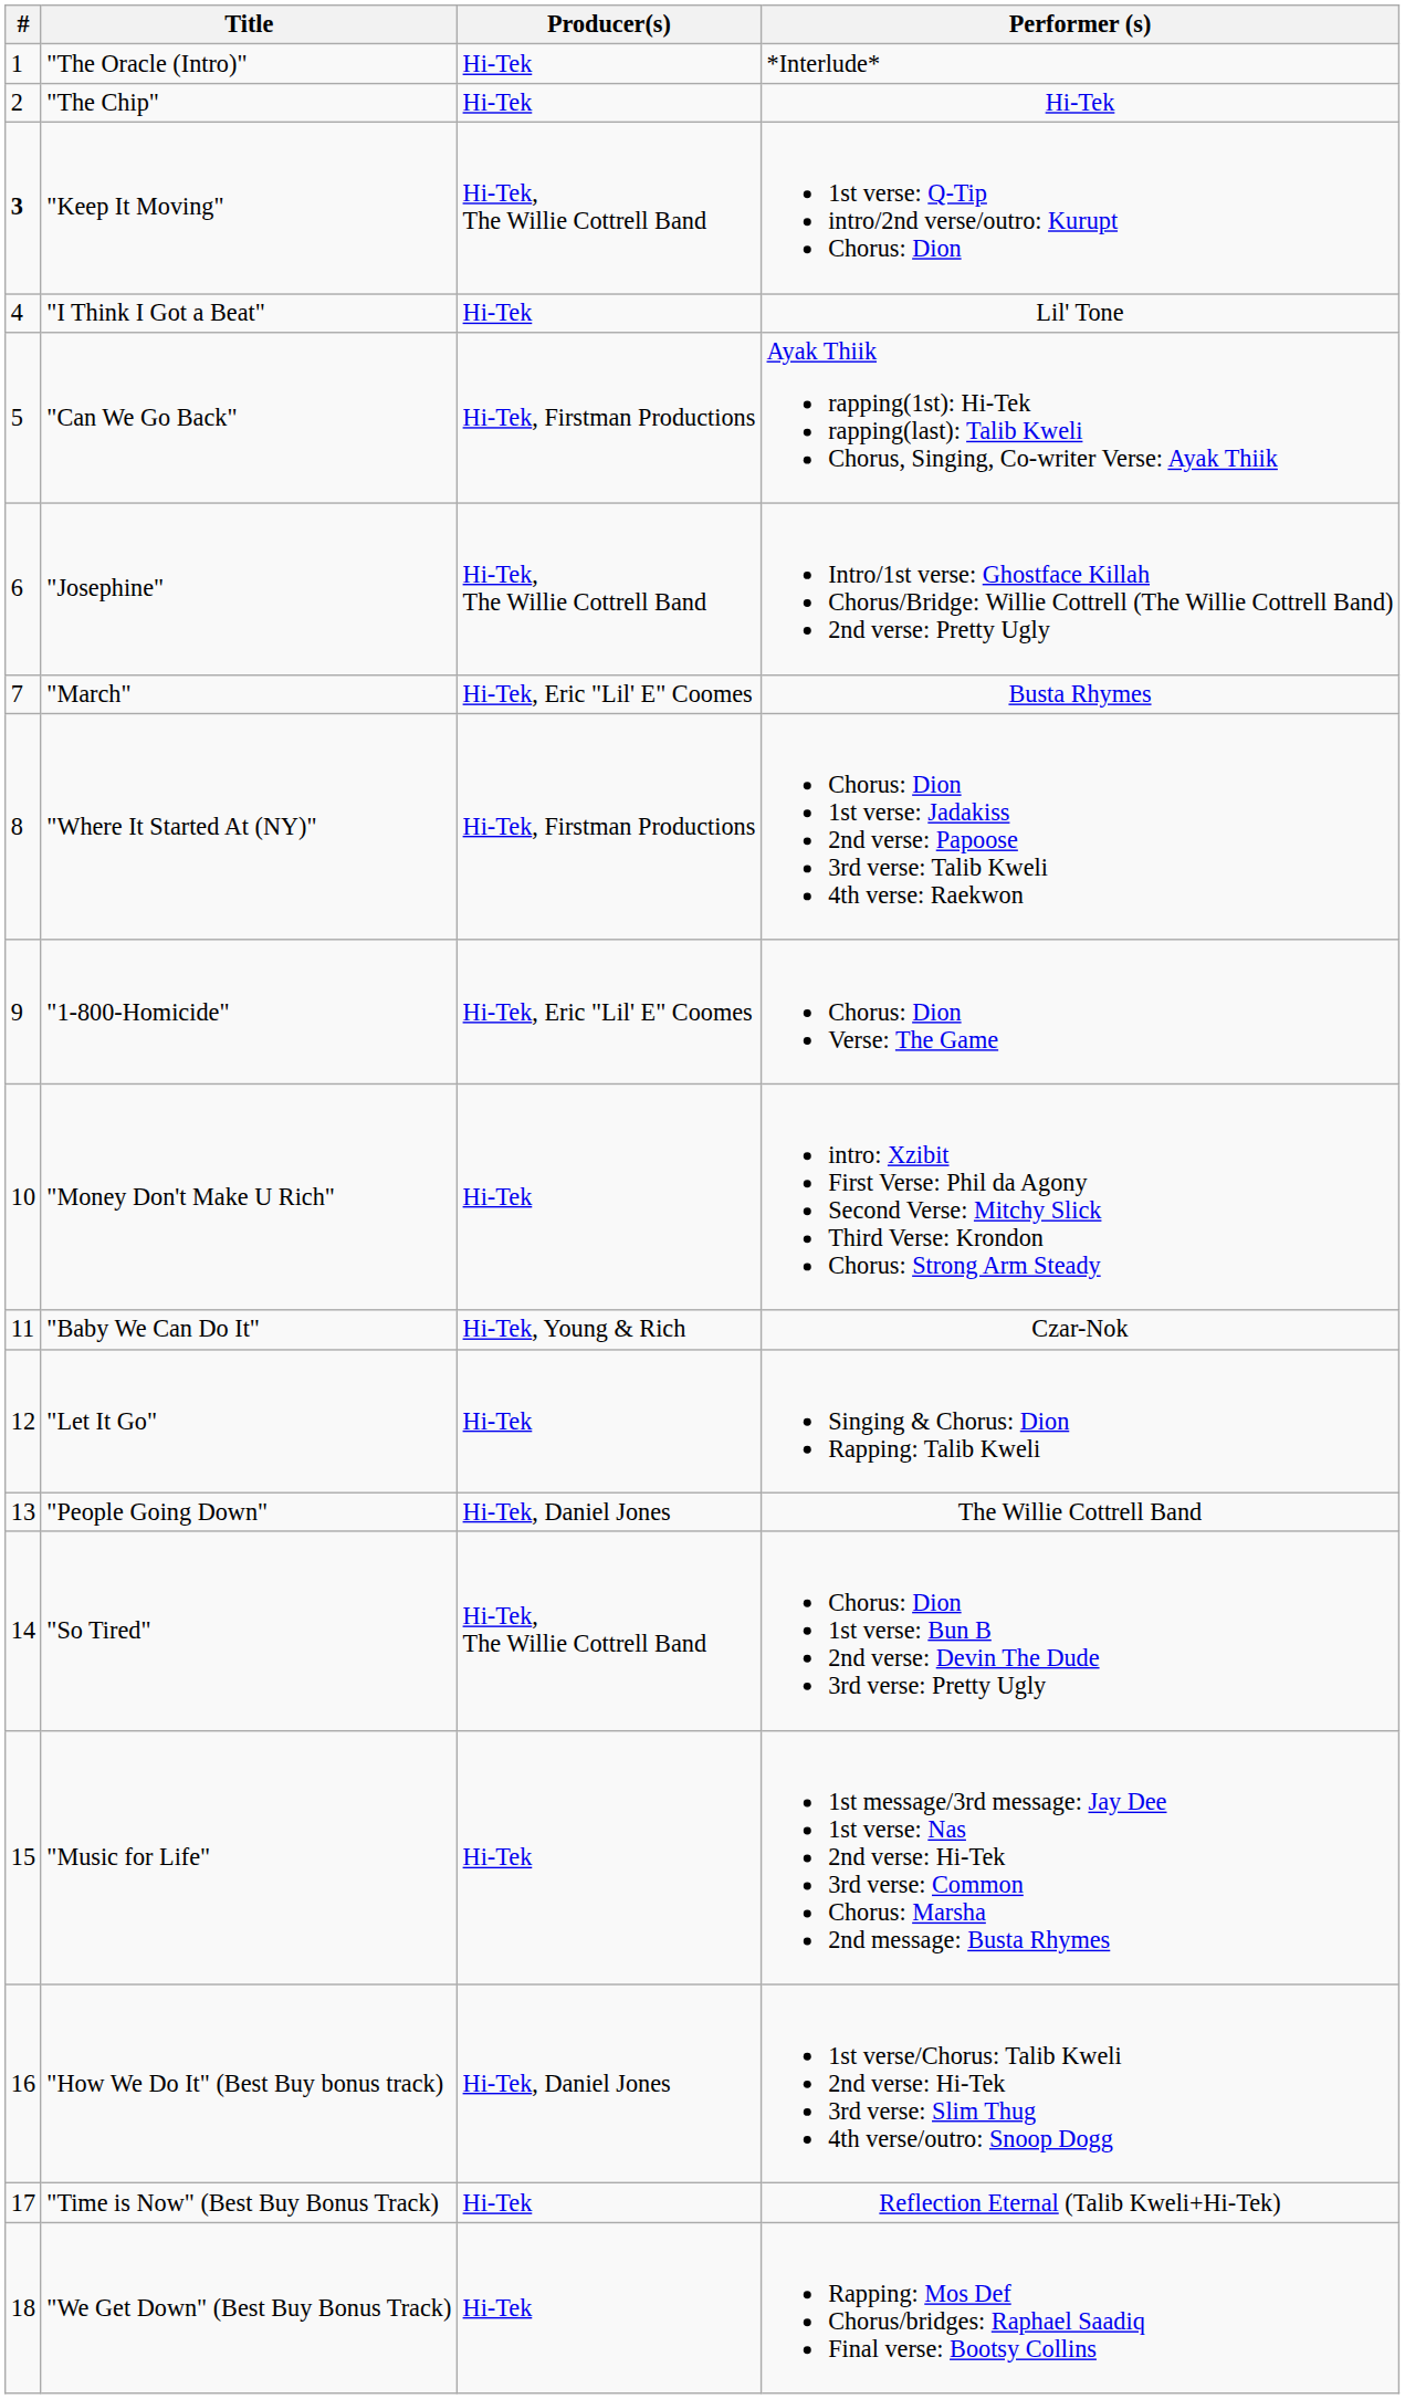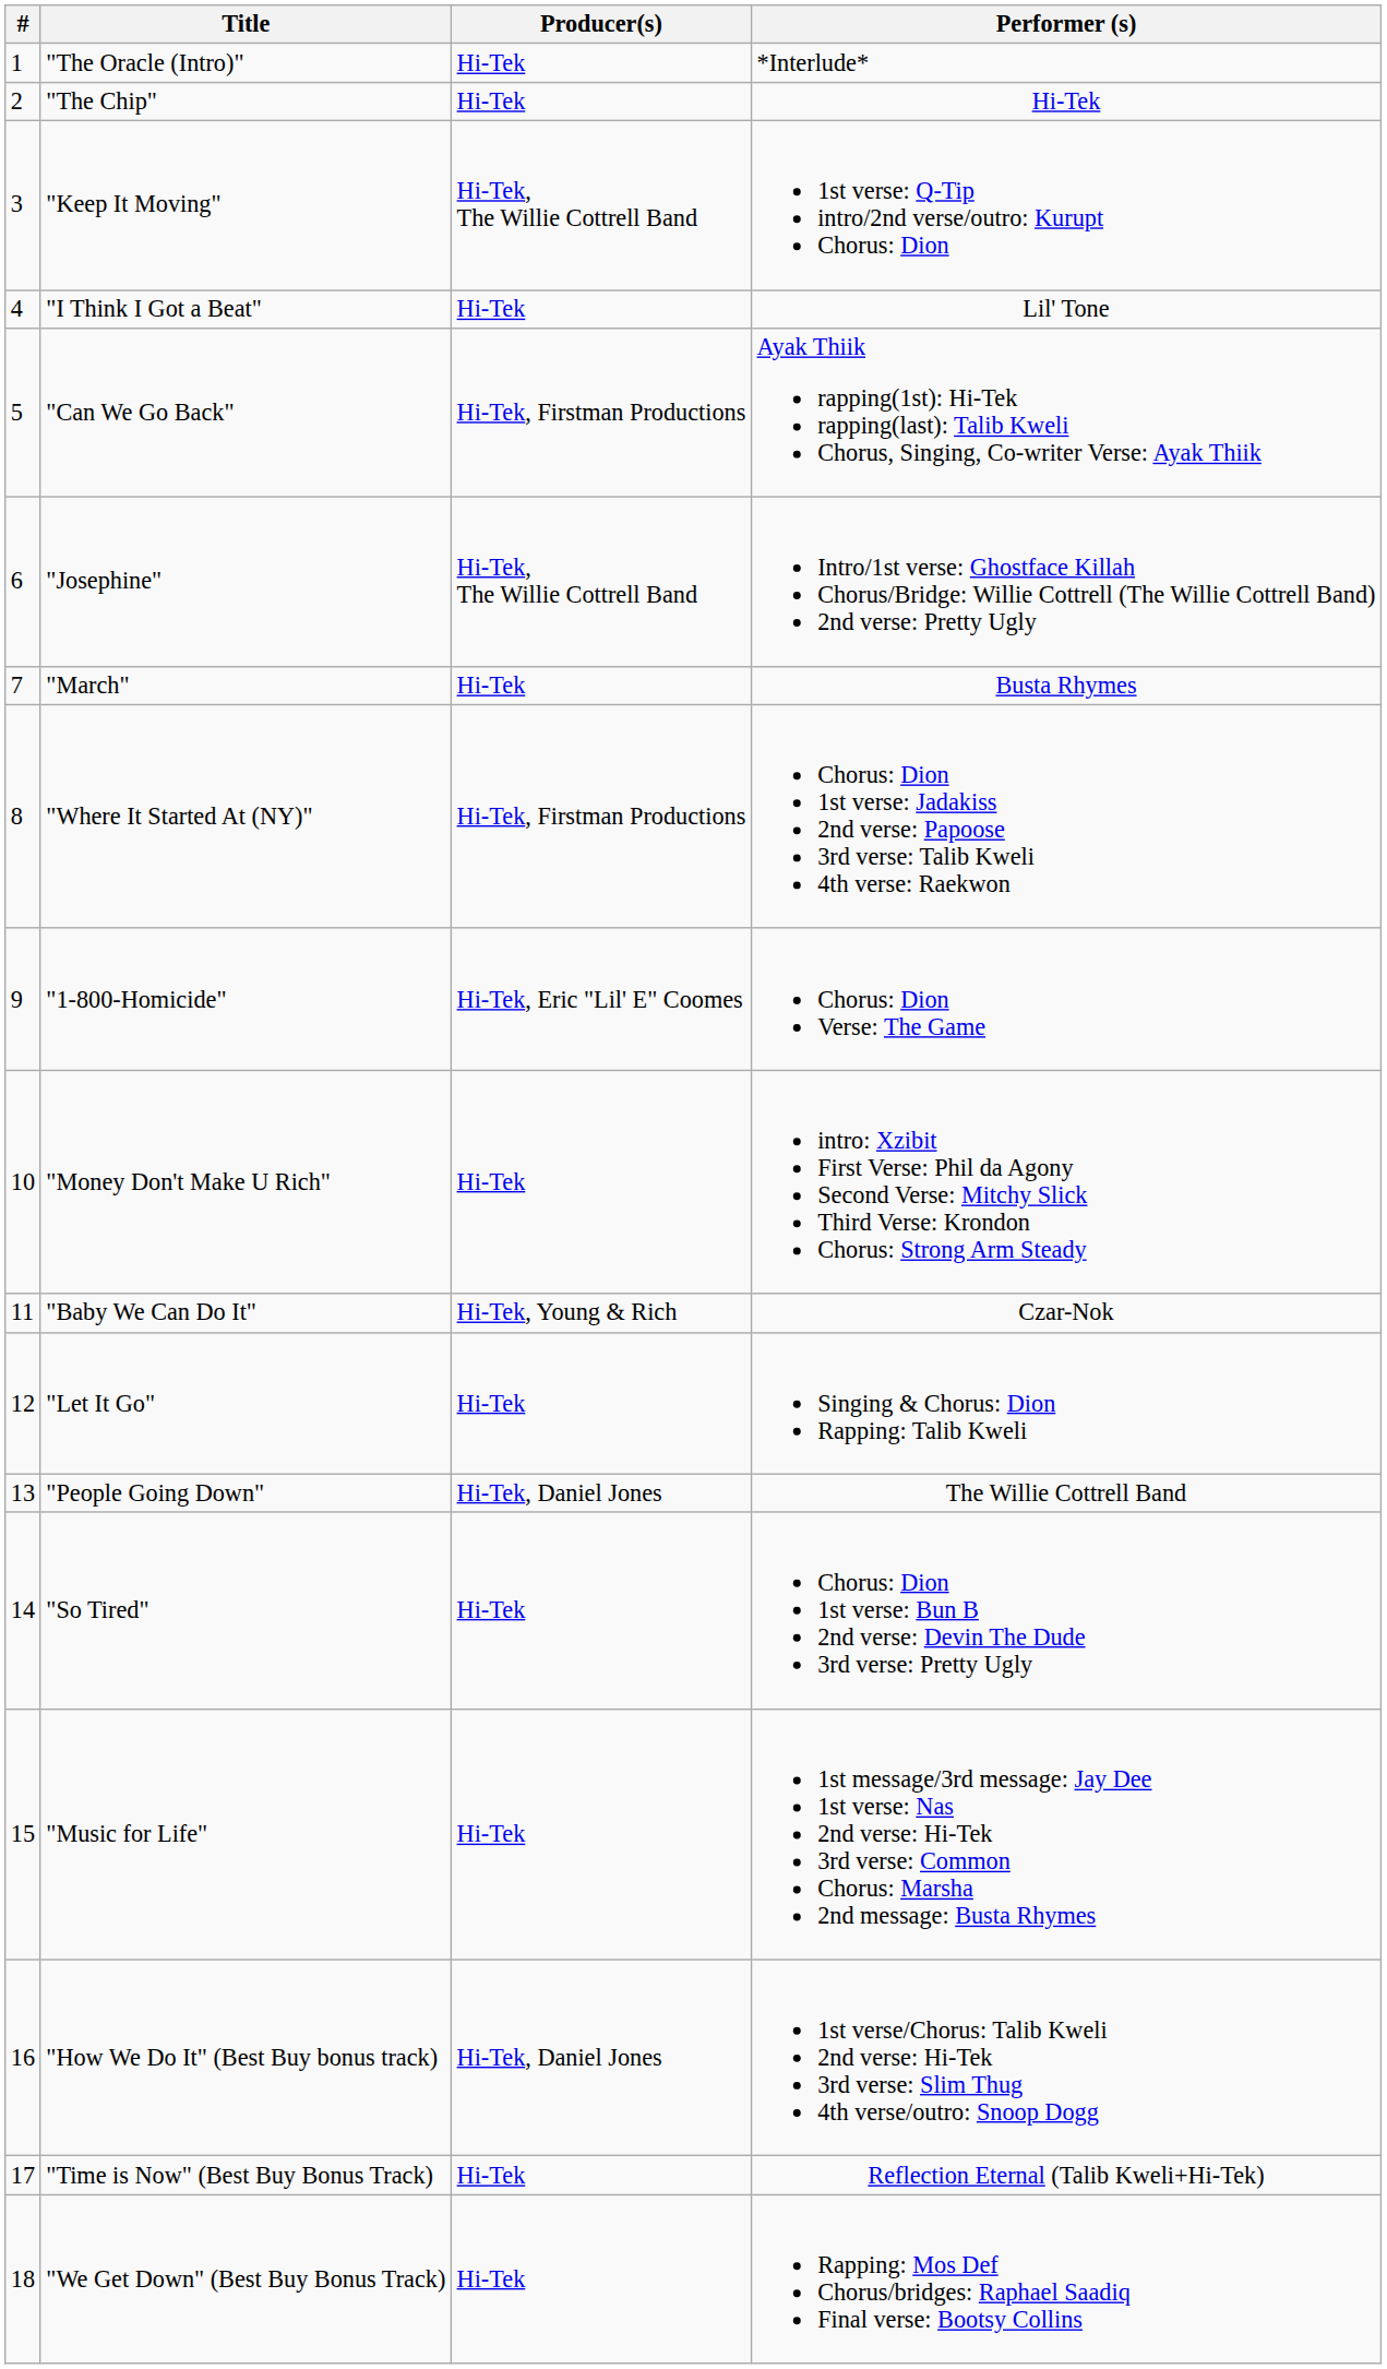"Keep It Moving" | #: bold -> normal
"March" | Producer(s): Hi-Tek, Eric "Lil' E" Coomes -> Hi-Tek
"So Tired" | Producer(s): Hi-Tek, The Willie Cottrell Band -> Hi-Tek
